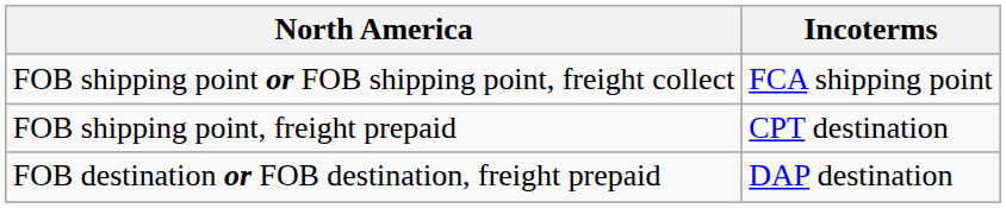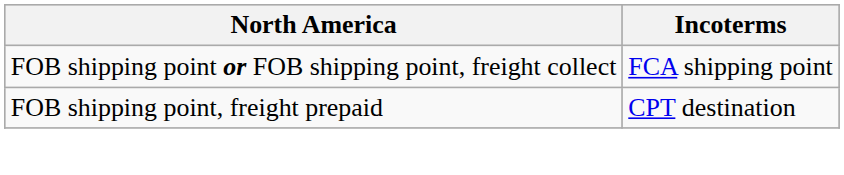- row: FOB destination or FOB destination, freight prepaid | DAP destination
